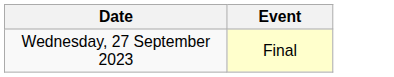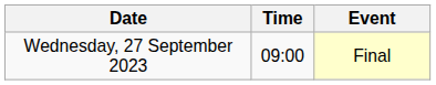+ column: Time | 09:00
